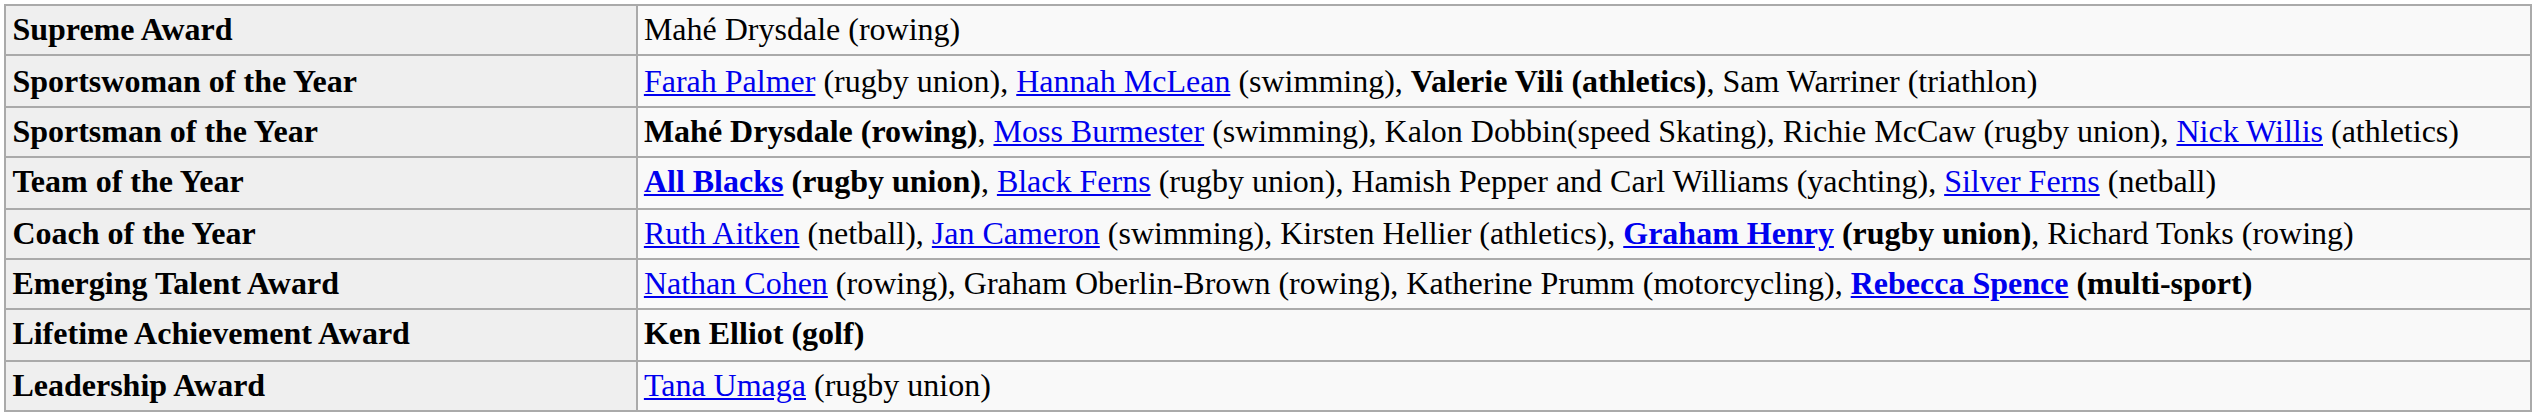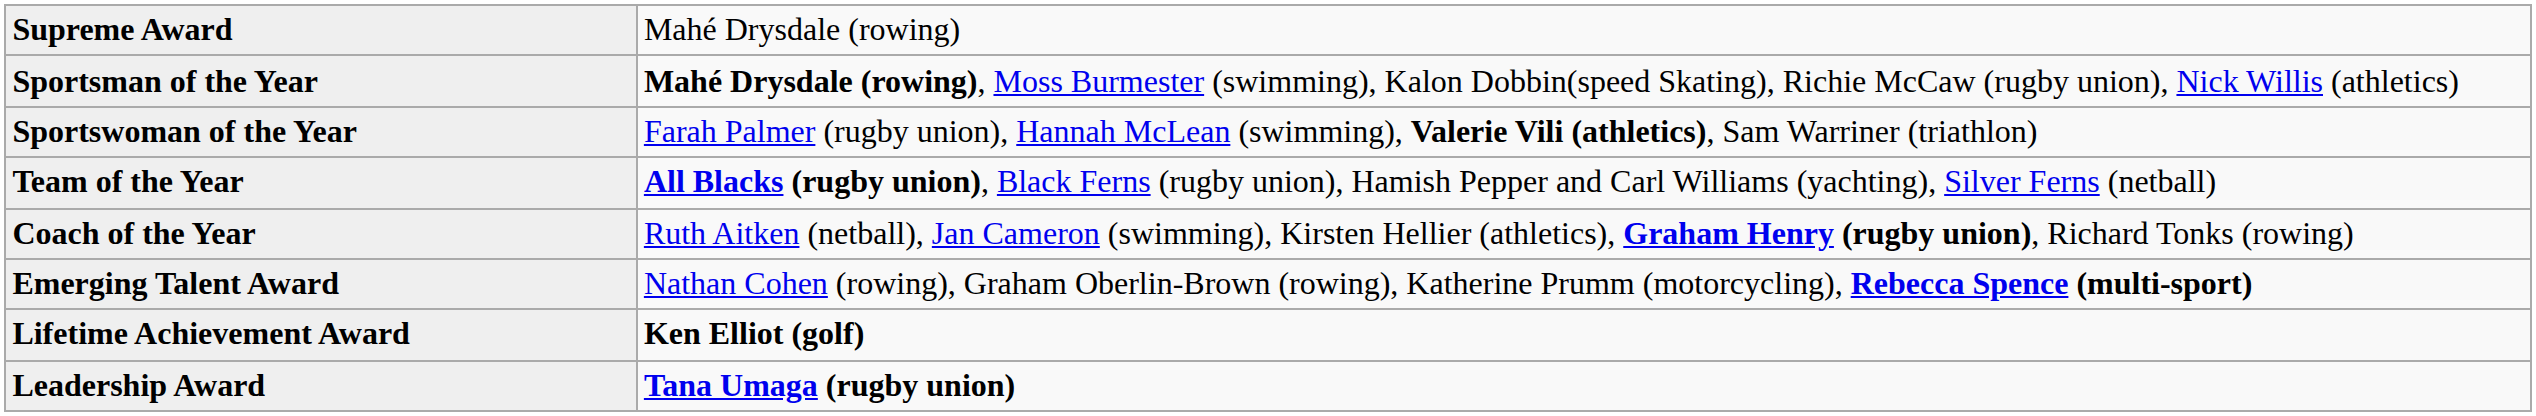rows swapped: Sportsman of the Year <-> Sportswoman of the Year
Leadership Award | column 2: normal -> bold
